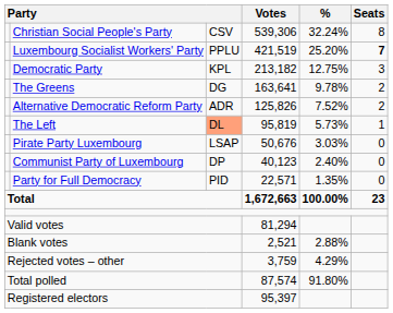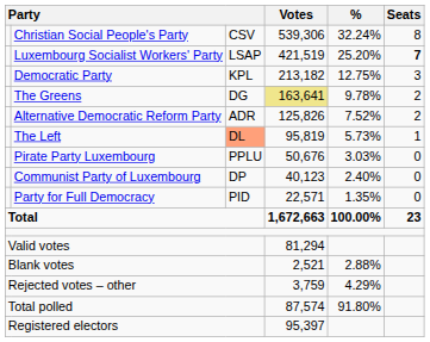Luxembourg Socialist Workers' Party | column 3: PPLU -> LSAP
The Greens | Votes: no background -> khaki background
Pirate Party Luxembourg | column 3: LSAP -> PPLU
